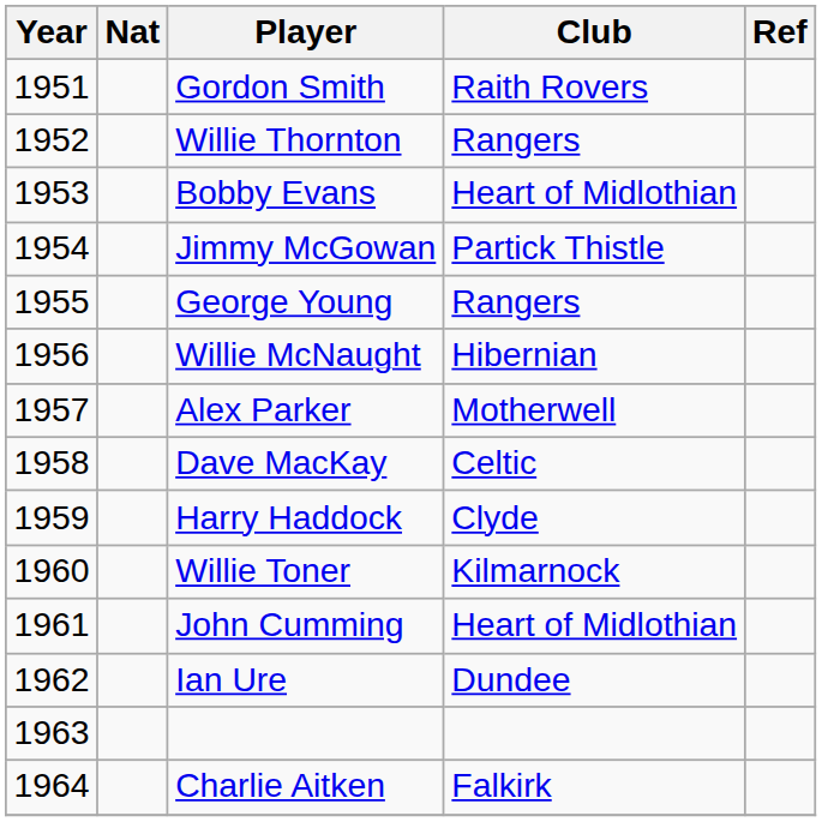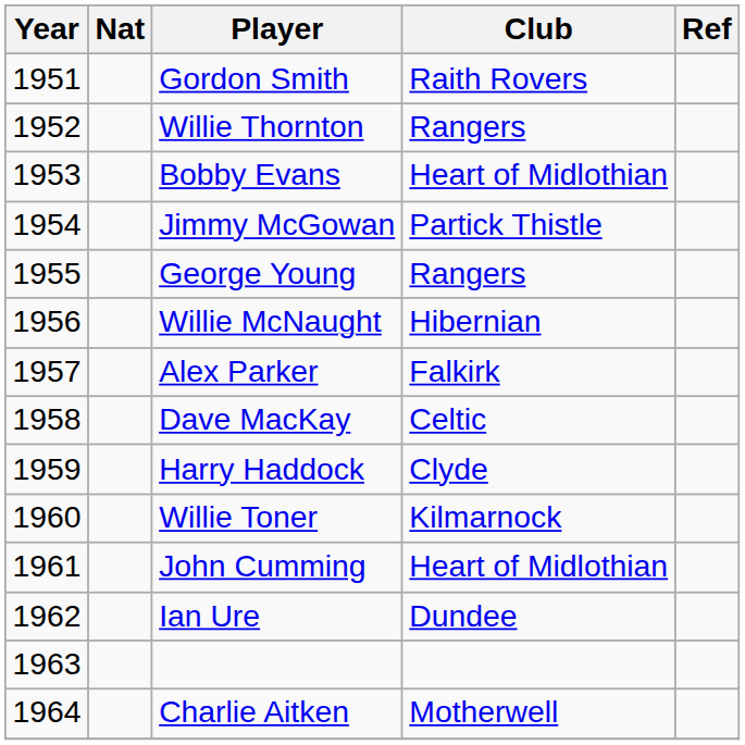Alex Parker | Club: Motherwell -> Falkirk
Charlie Aitken | Club: Falkirk -> Motherwell
